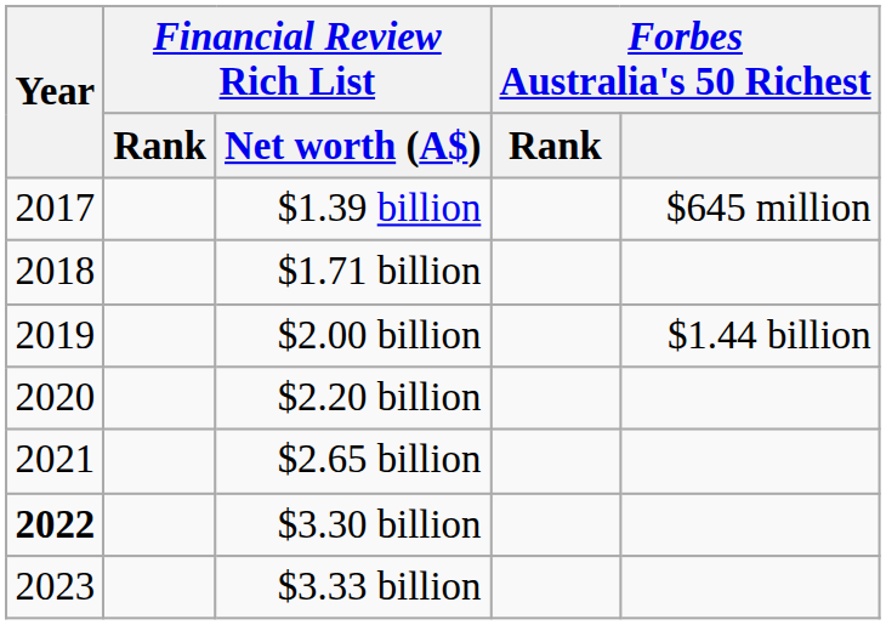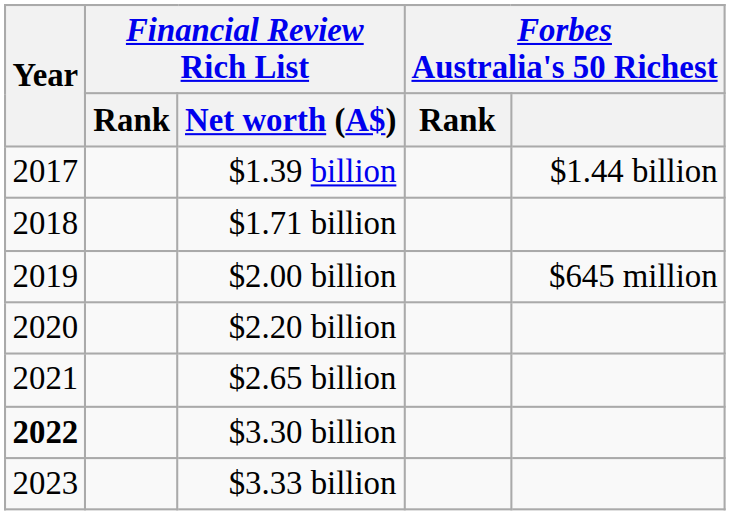$1.39 billion | Forbes Australia's 50 Richest: $645 million -> $1.44 billion
$2.00 billion | Forbes Australia's 50 Richest: $1.44 billion -> $645 million
